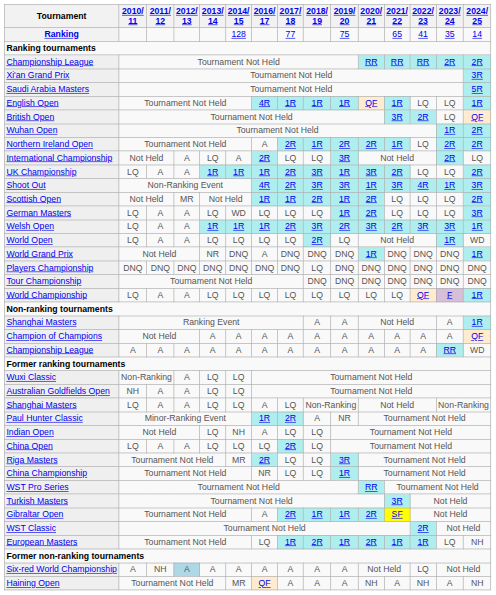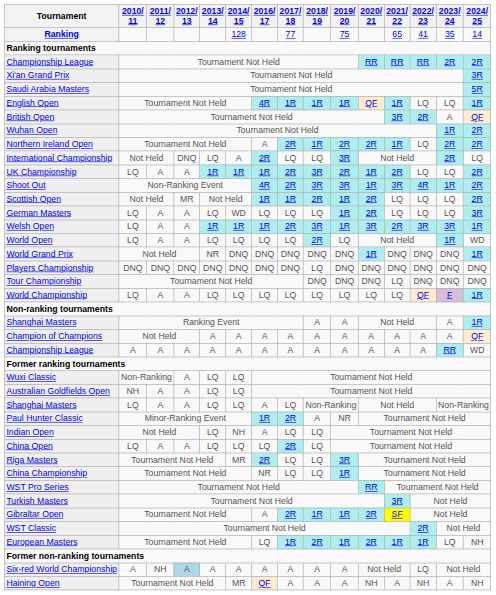British Open | 2023/ 24: LQ -> A
International Championship | 2012/ 13: A -> DNQ
UK Championship | 2019/ 20: 1R -> 2R
UK Championship | 2020/ 21: 3R -> 1R
Shoot Out | 2024/ 25: 3R -> 2R
Welsh Open | 2019/ 20: 2R -> 1R
World Grand Prix | 2016/ 17: A -> DNQ
Tour Championship | 2021/ 22: DNQ -> LQ
